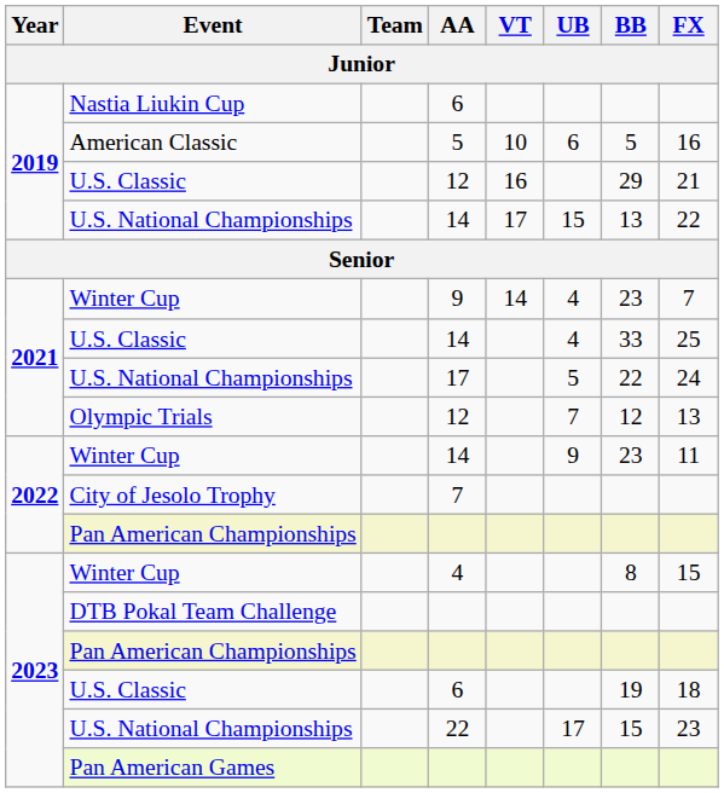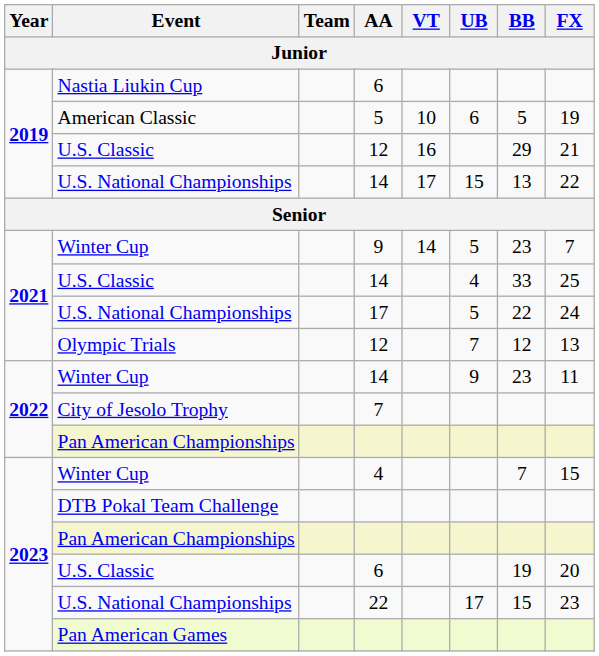American Classic | FX: 16 -> 19
2021 / Winter Cup | UB: 4 -> 5
2023 / Winter Cup | BB: 8 -> 7
2023 / U.S. Classic | FX: 18 -> 20
